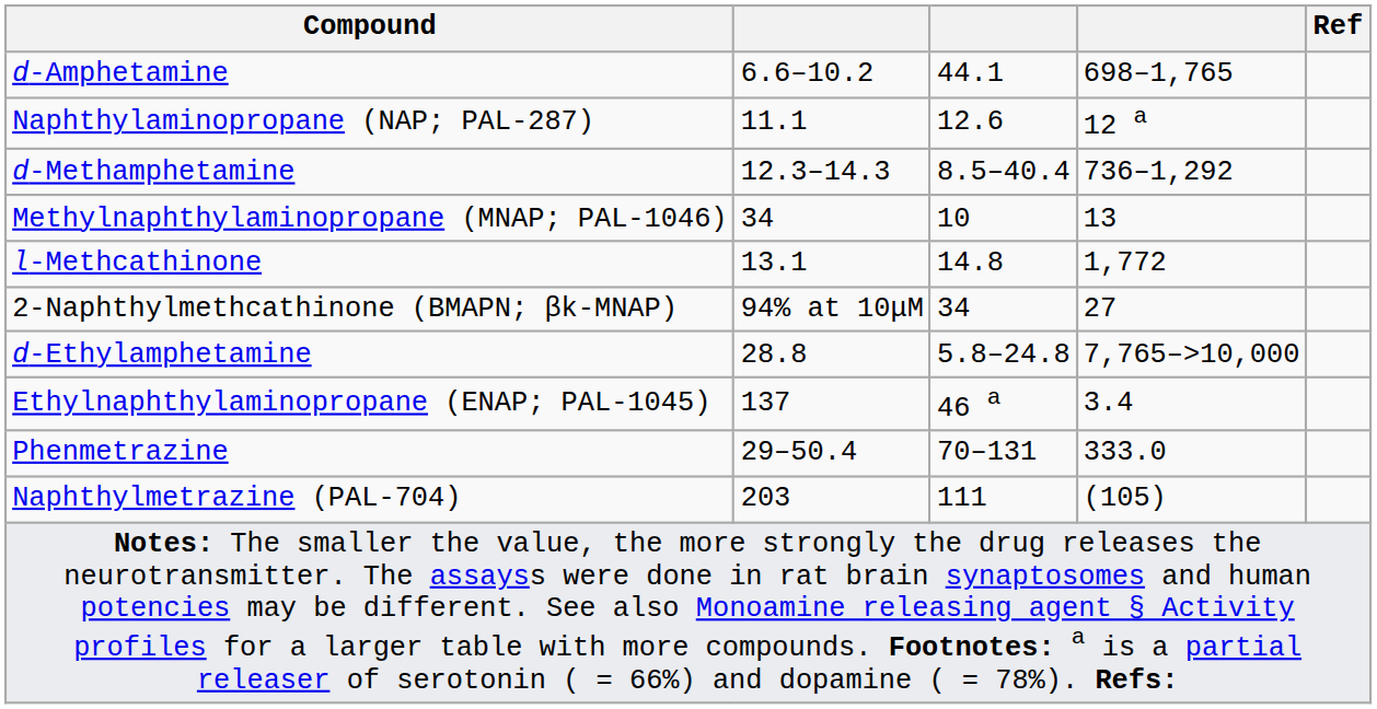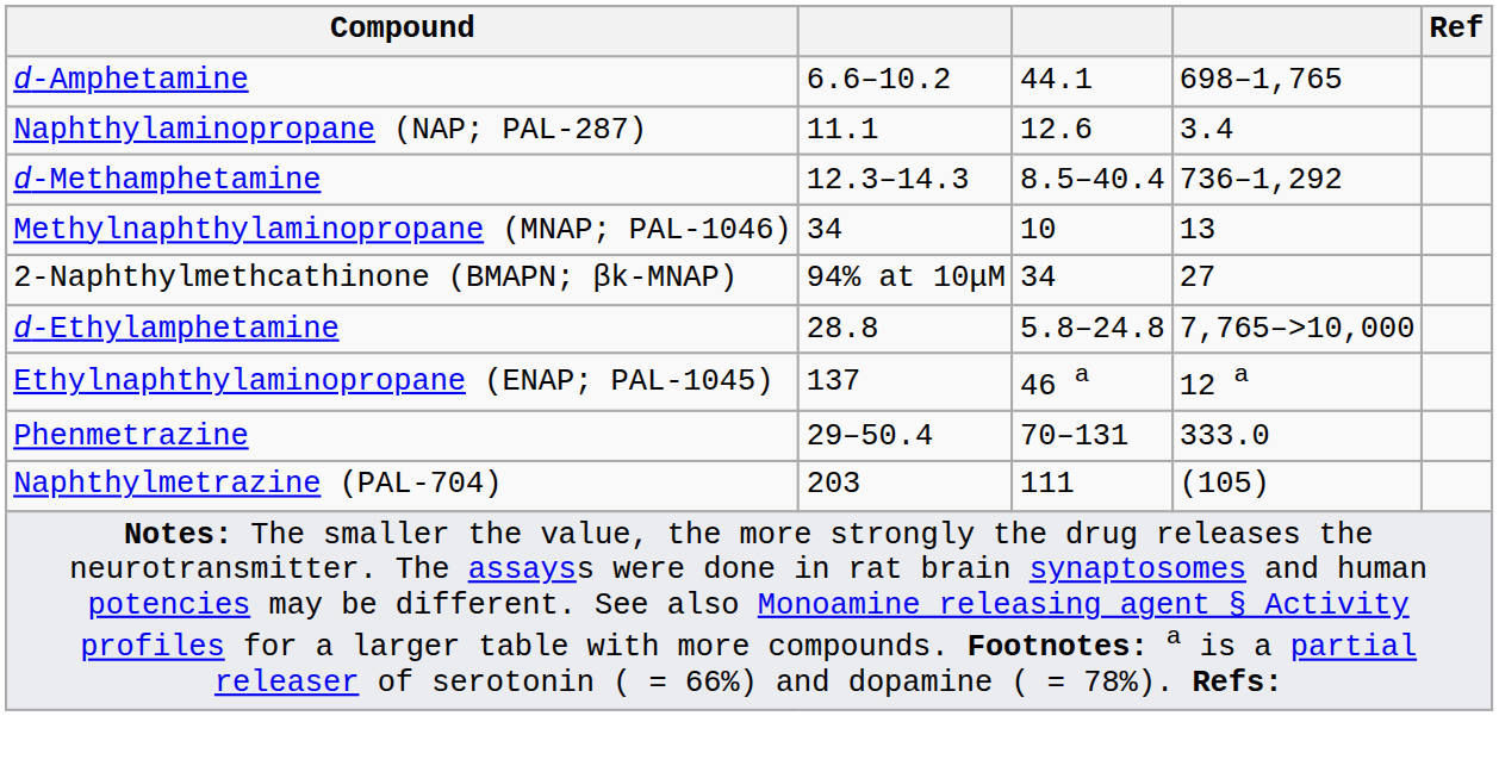Naphthylaminopropane (NAP; PAL-287) | column 4: 12 a -> 3.4
- row: l-Methcathinone | 13.1 | 14.8 | 1,772
Ethylnaphthylaminopropane (ENAP; PAL-1045) | column 4: 3.4 -> 12 a
